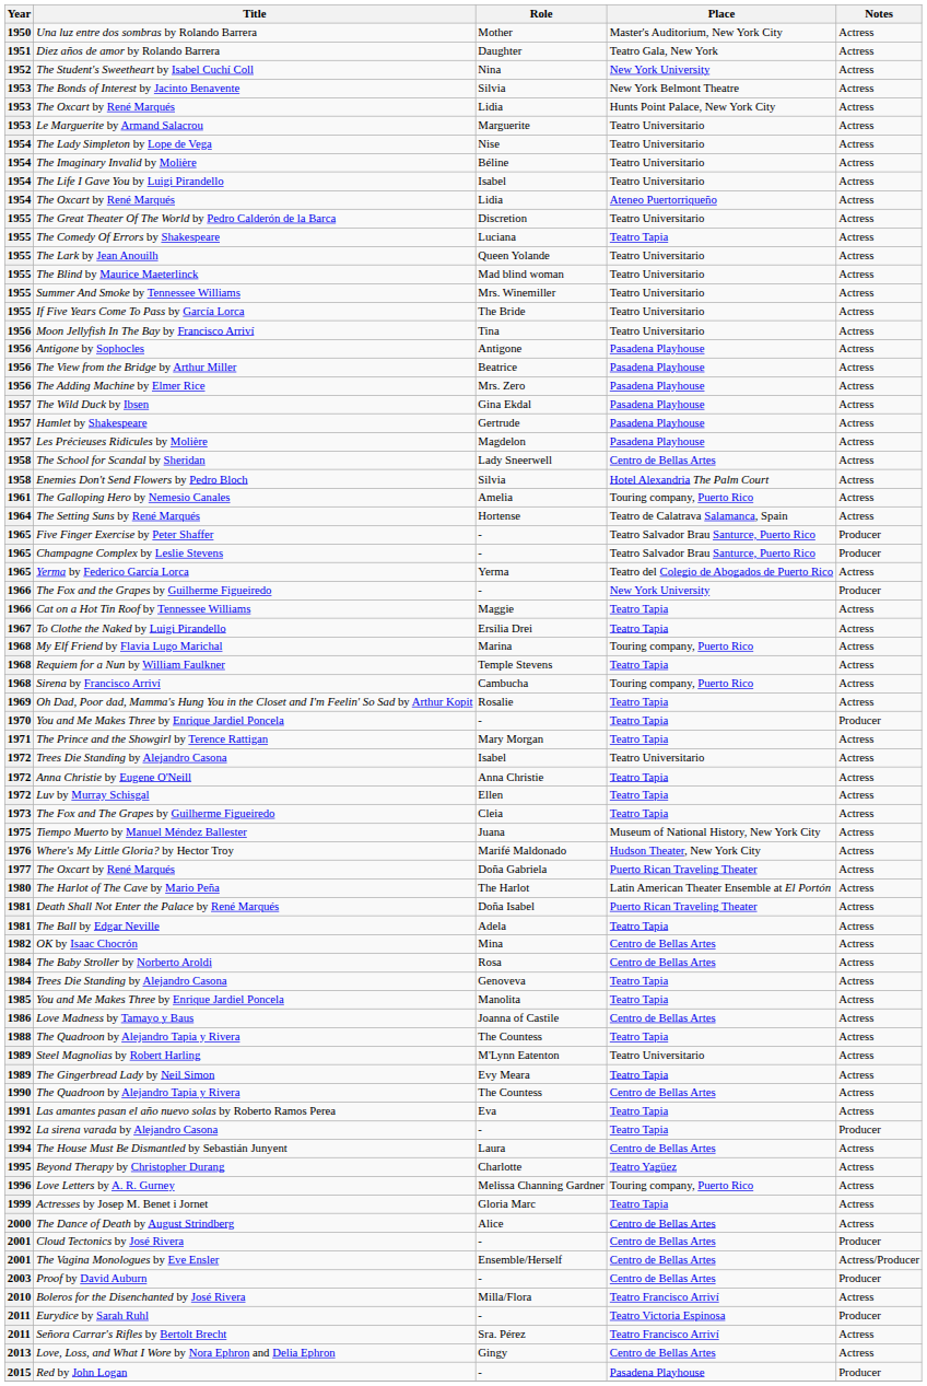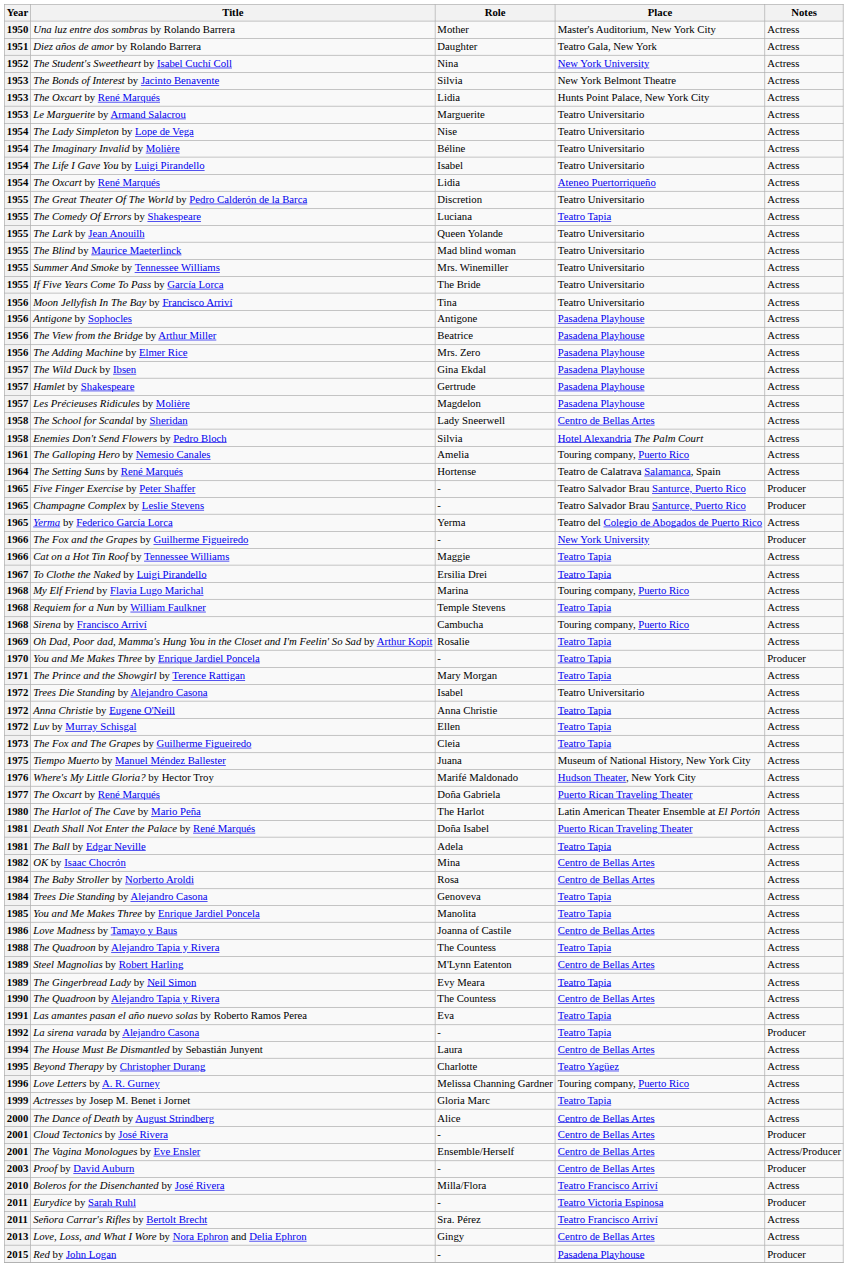Steel Magnolias by Robert Harling | Place: Teatro Universitario -> Centro de Bellas Artes
